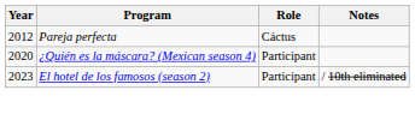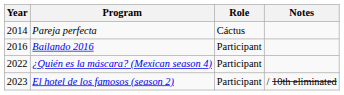Pareja perfecta | Year: 2012 -> 2014
+ row: 2016 | Bailando 2016 | Participant
¿Quién es la máscara? (Mexican season 4) | Year: 2020 -> 2022
